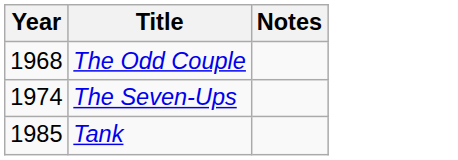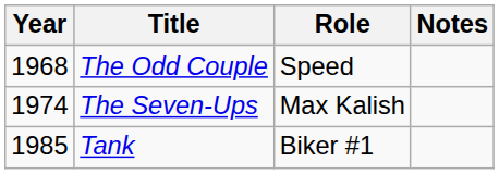+ column: Role | Speed | Max Kalish | Biker #1
